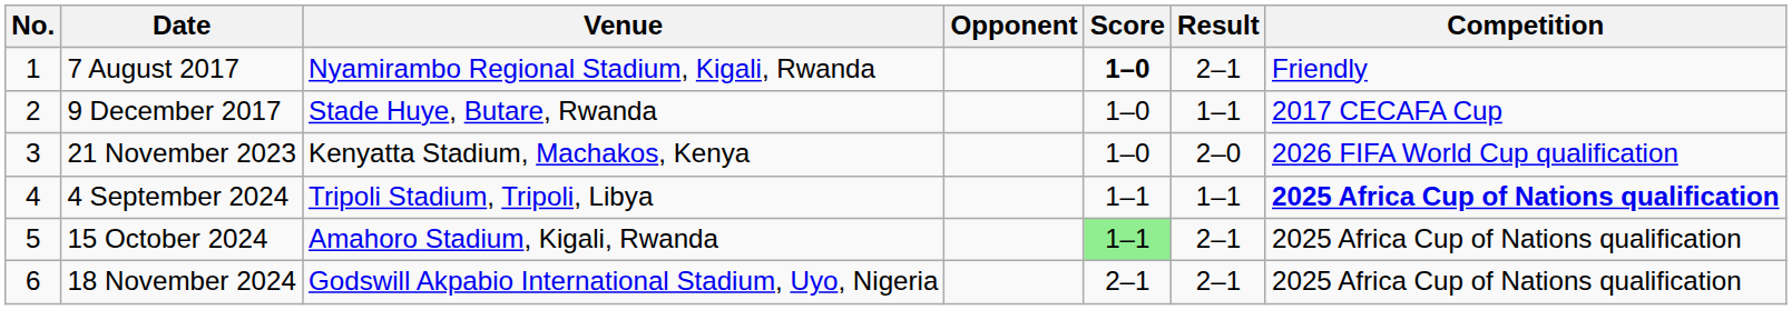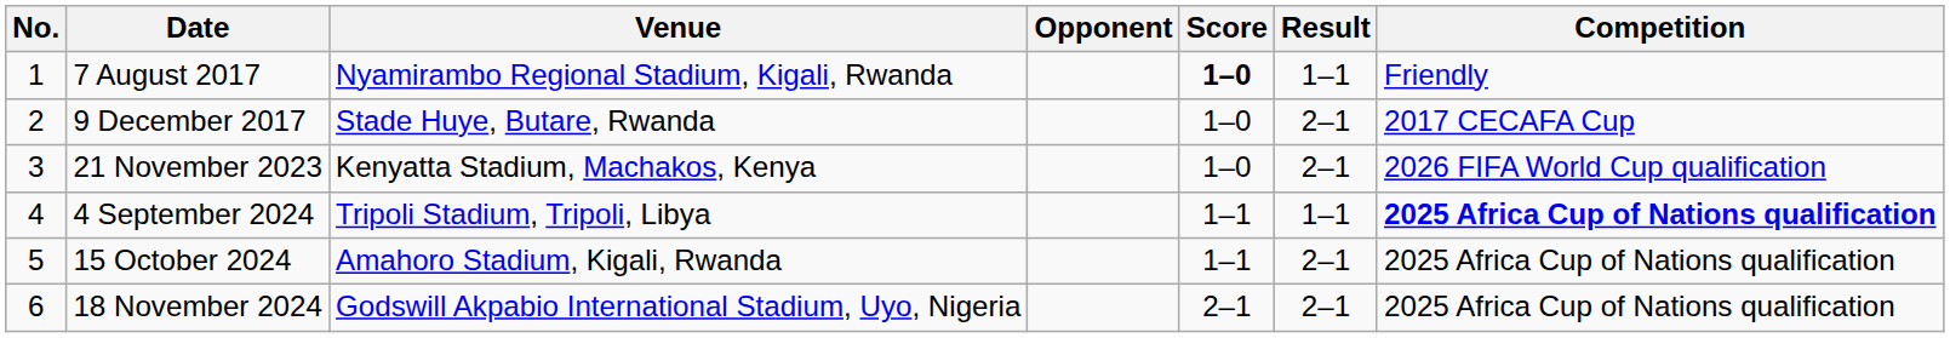7 August 2017 | Result: 2–1 -> 1–1
9 December 2017 | Result: 1–1 -> 2–1
21 November 2023 | Result: 2–0 -> 2–1
15 October 2024 | Score: lightgreen background -> no background
